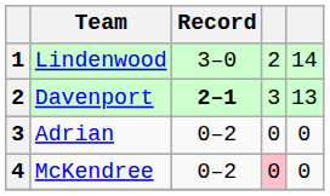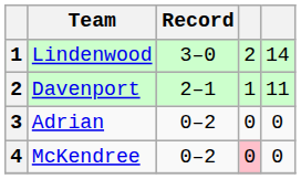Davenport | Record: bold -> normal
Davenport | column 4: 3 -> 1
Davenport | column 5: 13 -> 11
